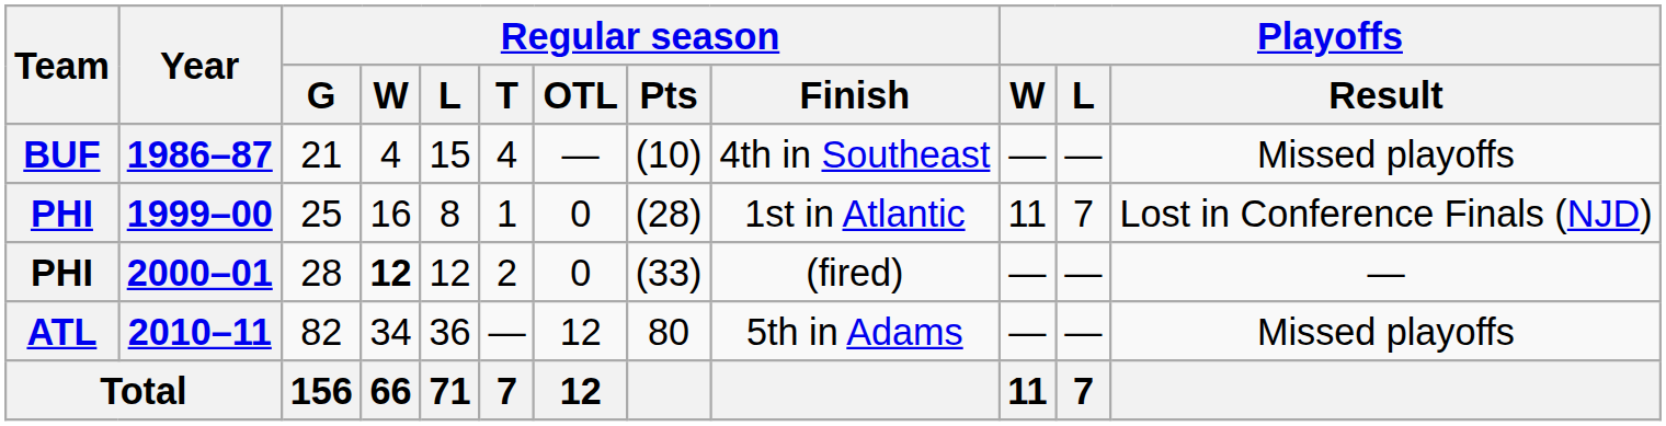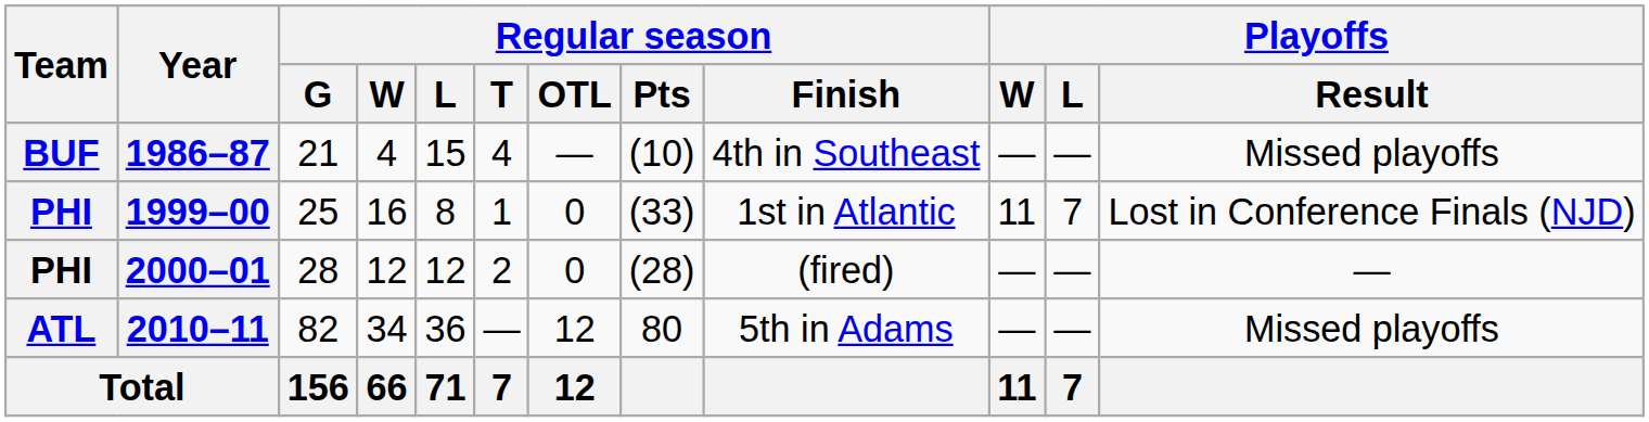1999–00 | Regular season / Pts: (28) -> (33)
2000–01 | Regular season / W: bold -> normal
2000–01 | Regular season / Pts: (33) -> (28)
